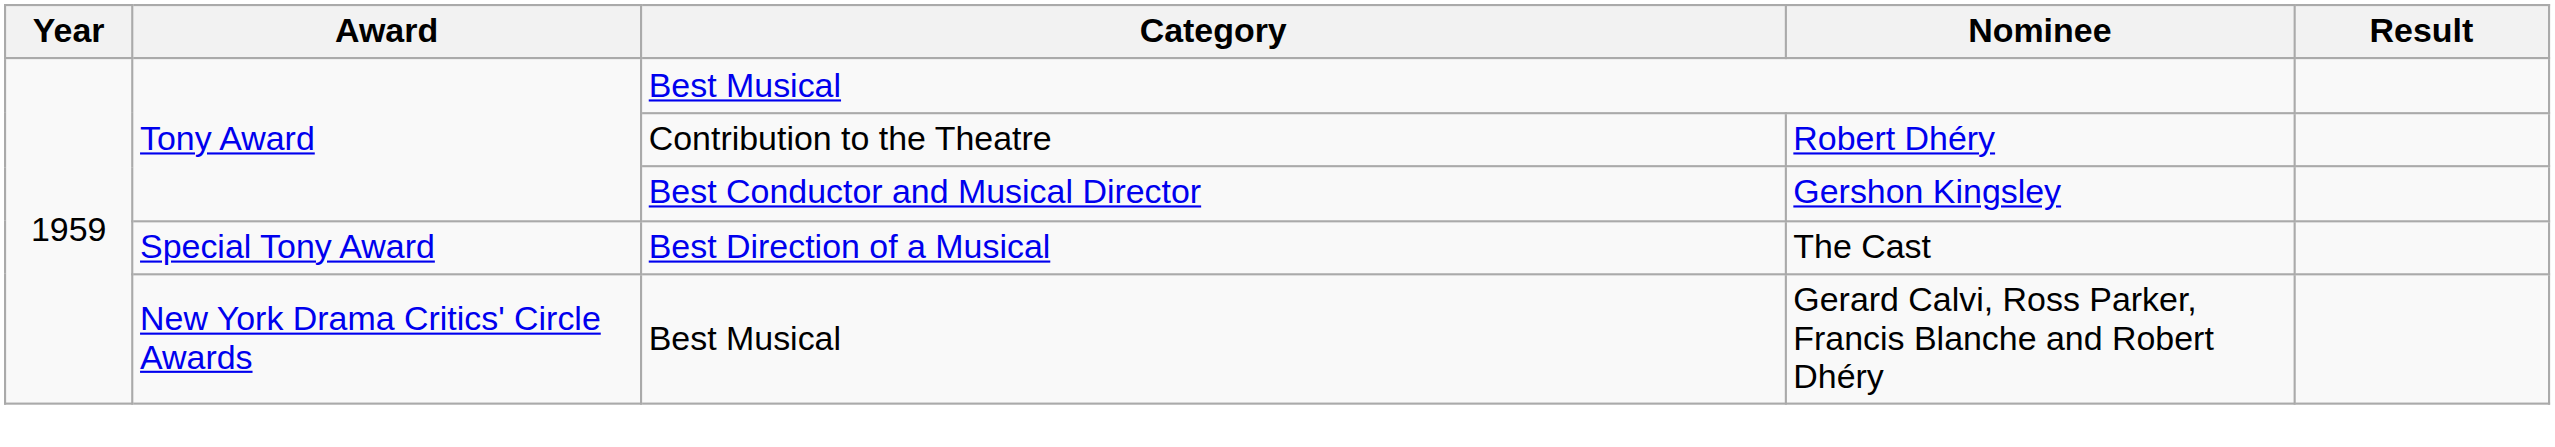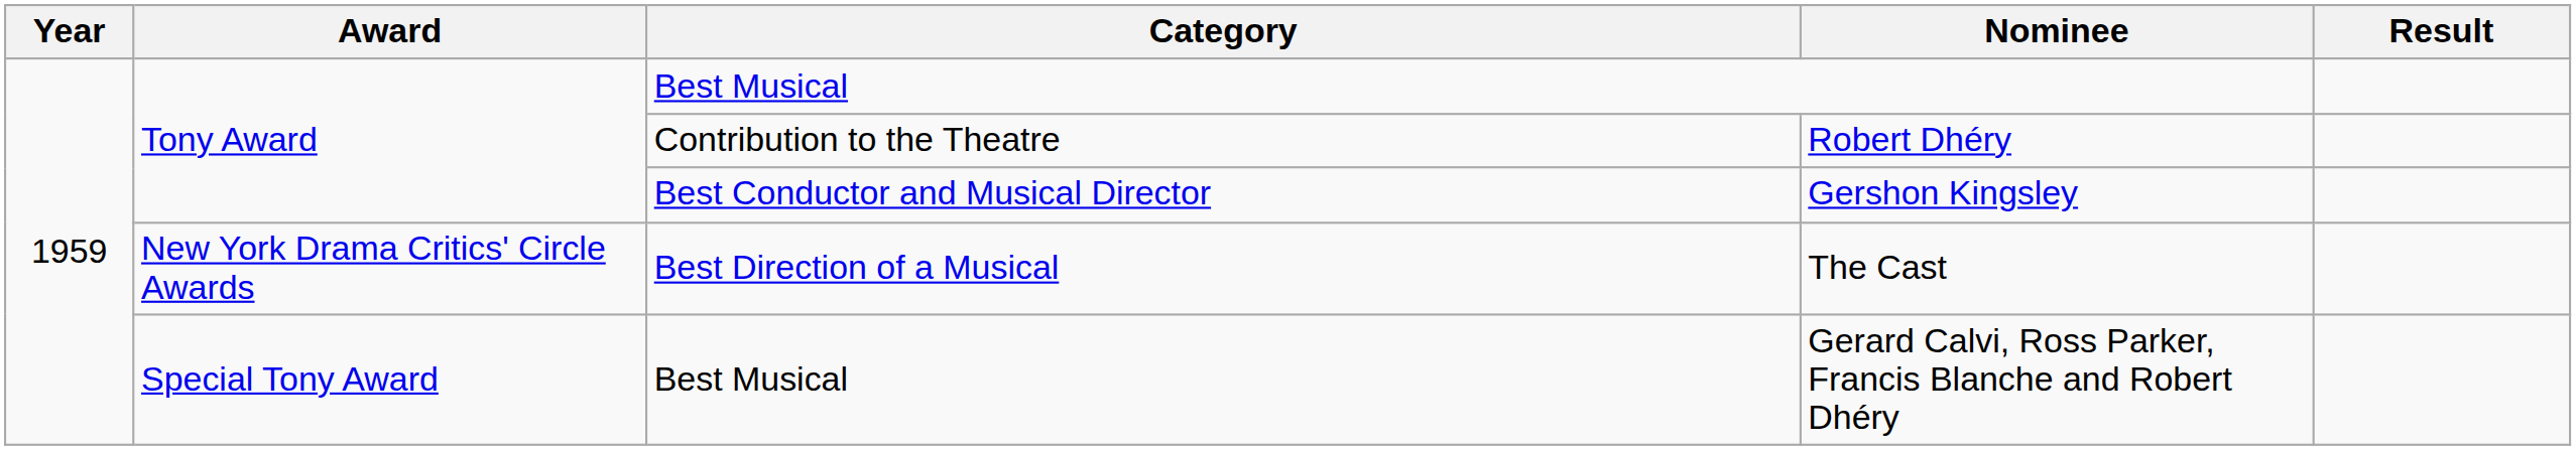The Cast | Award: Special Tony Award -> New York Drama Critics' Circle Awards
Gerard Calvi, Ross Parker, Francis Blanche and Robert Dhéry | Award: New York Drama Critics' Circle Awards -> Special Tony Award
